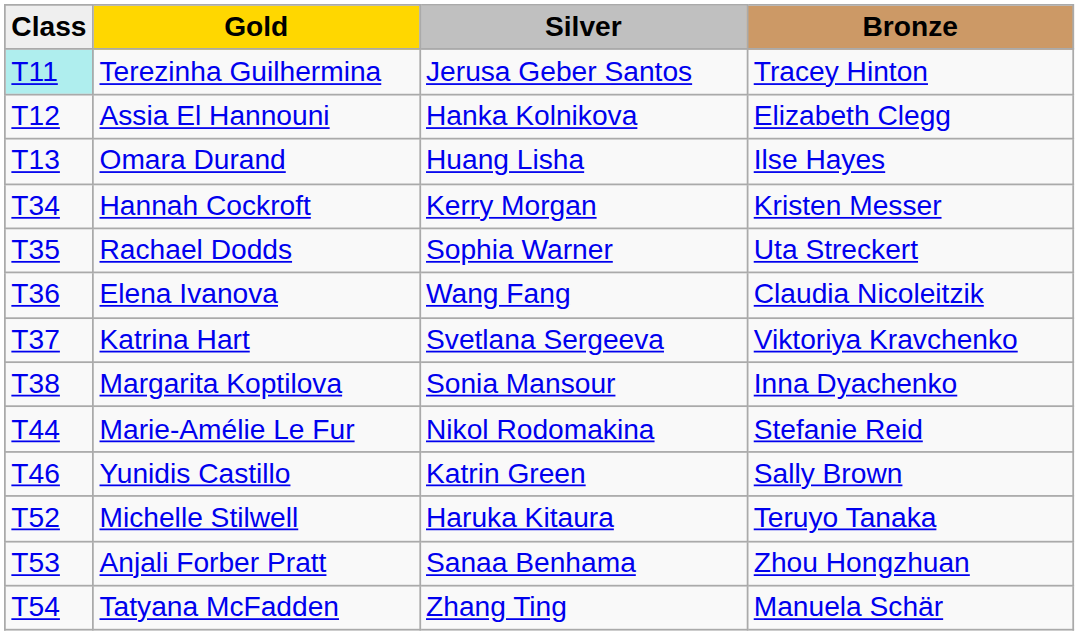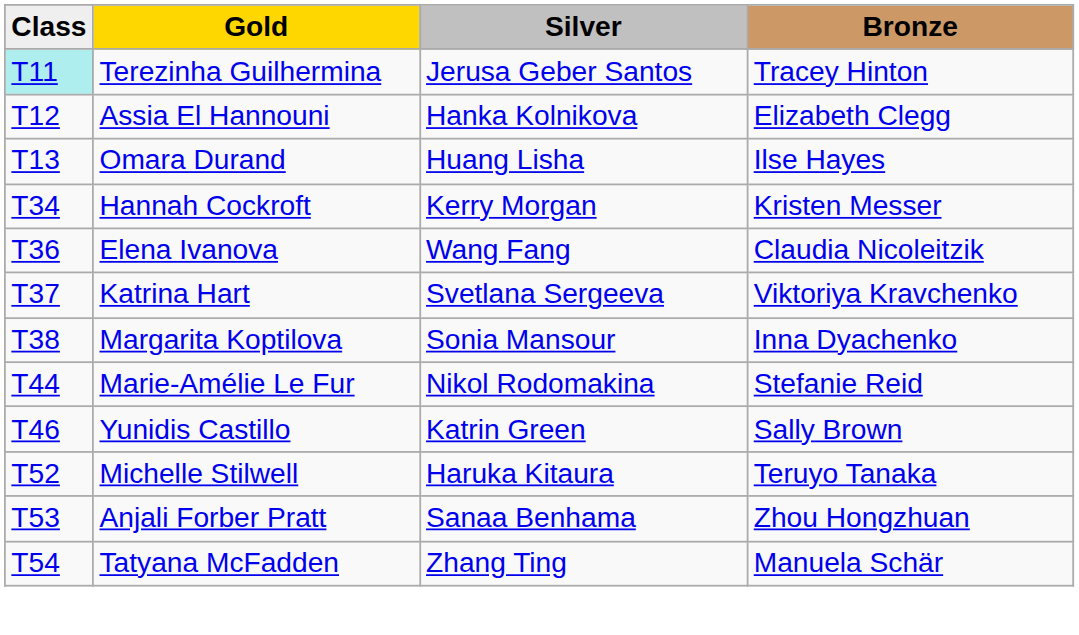- row: T35 | Rachael Dodds | Sophia Warner | Uta Streckert
